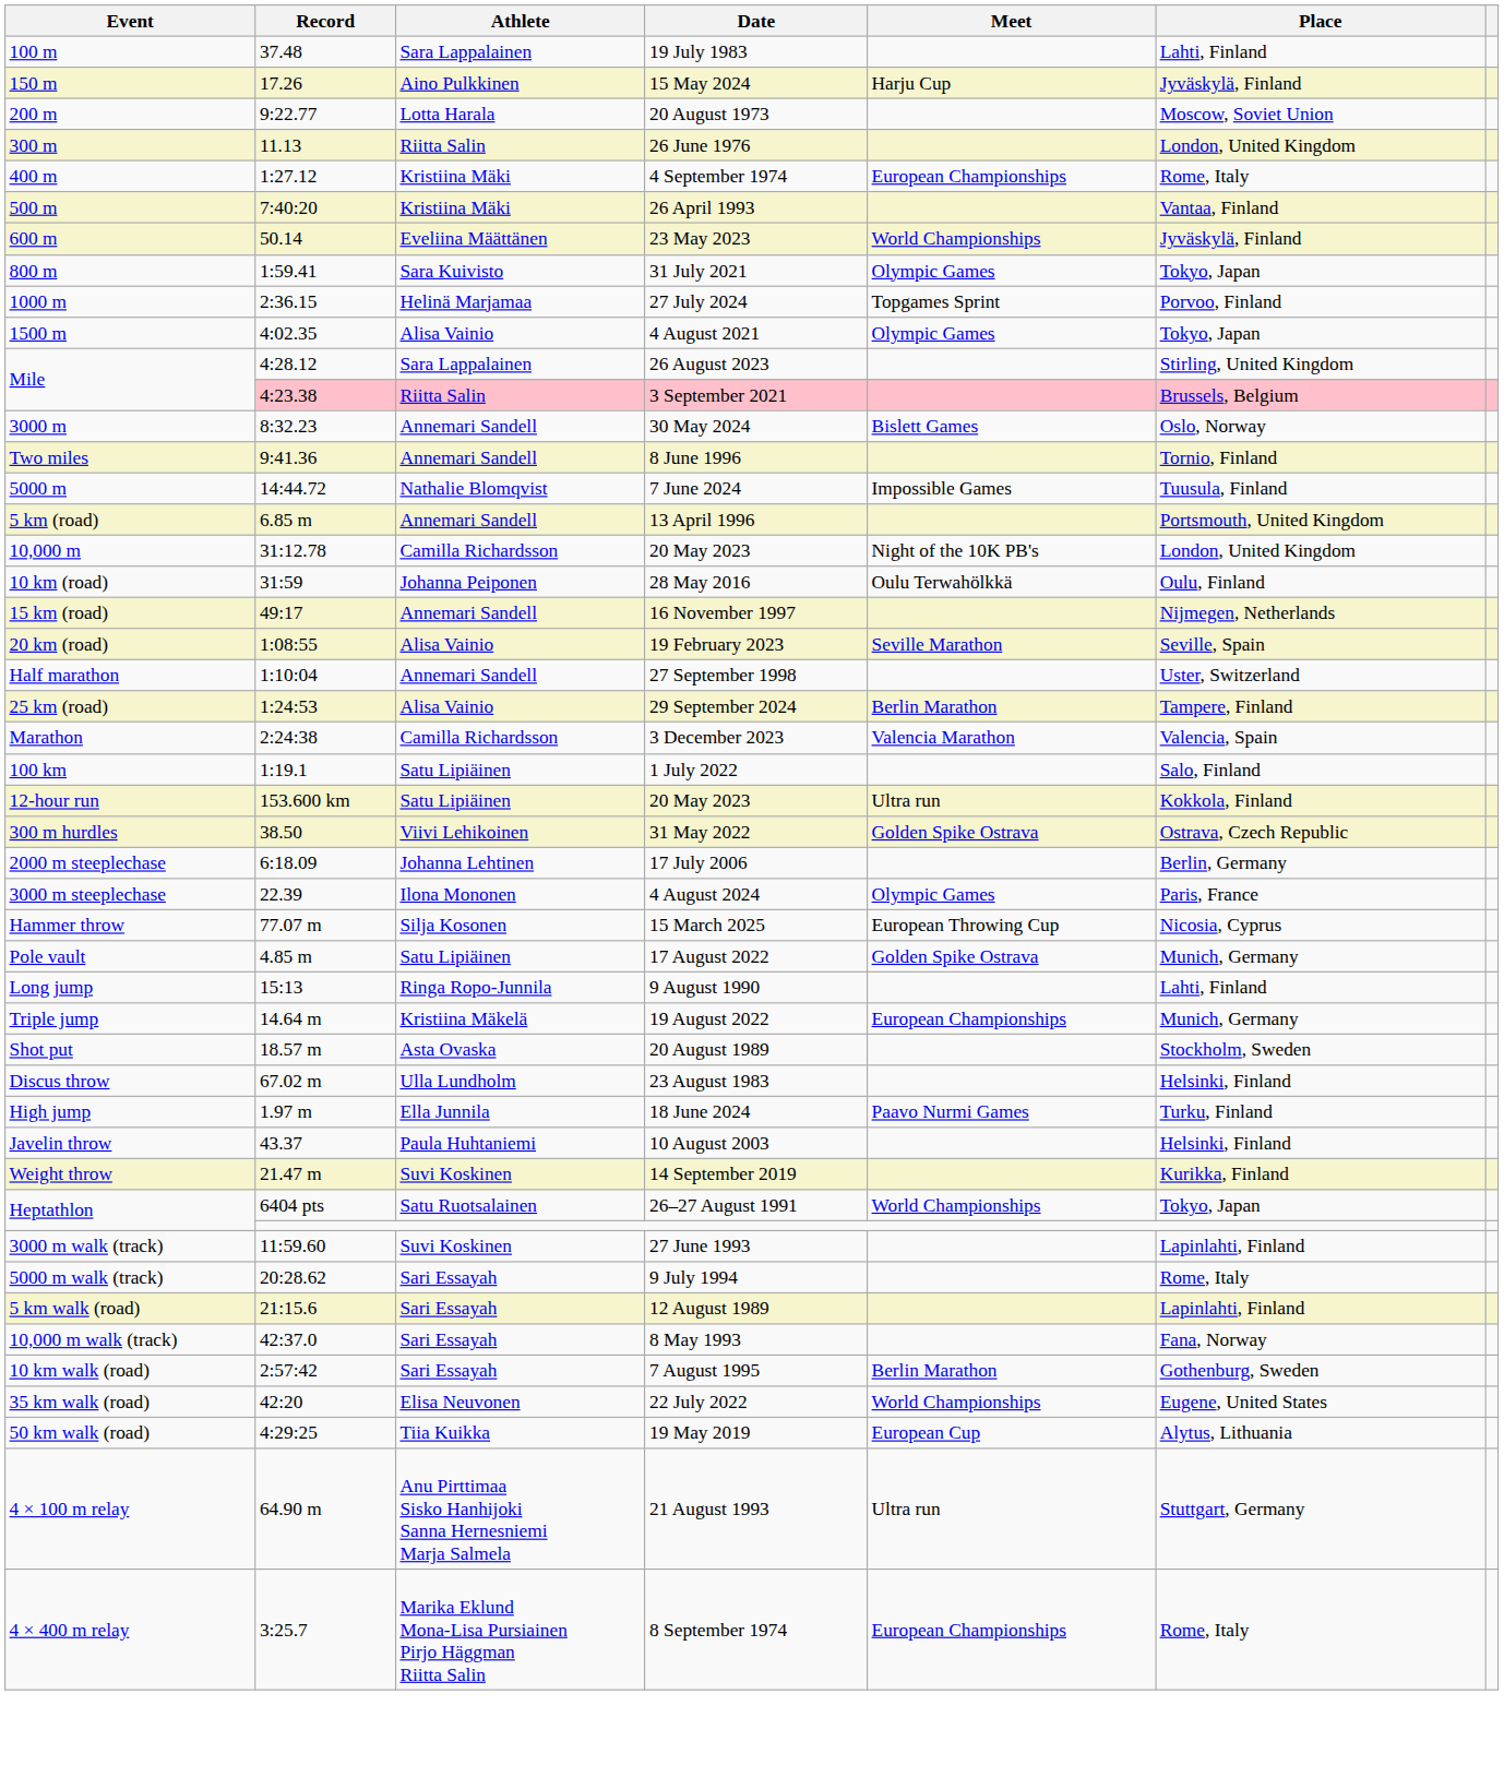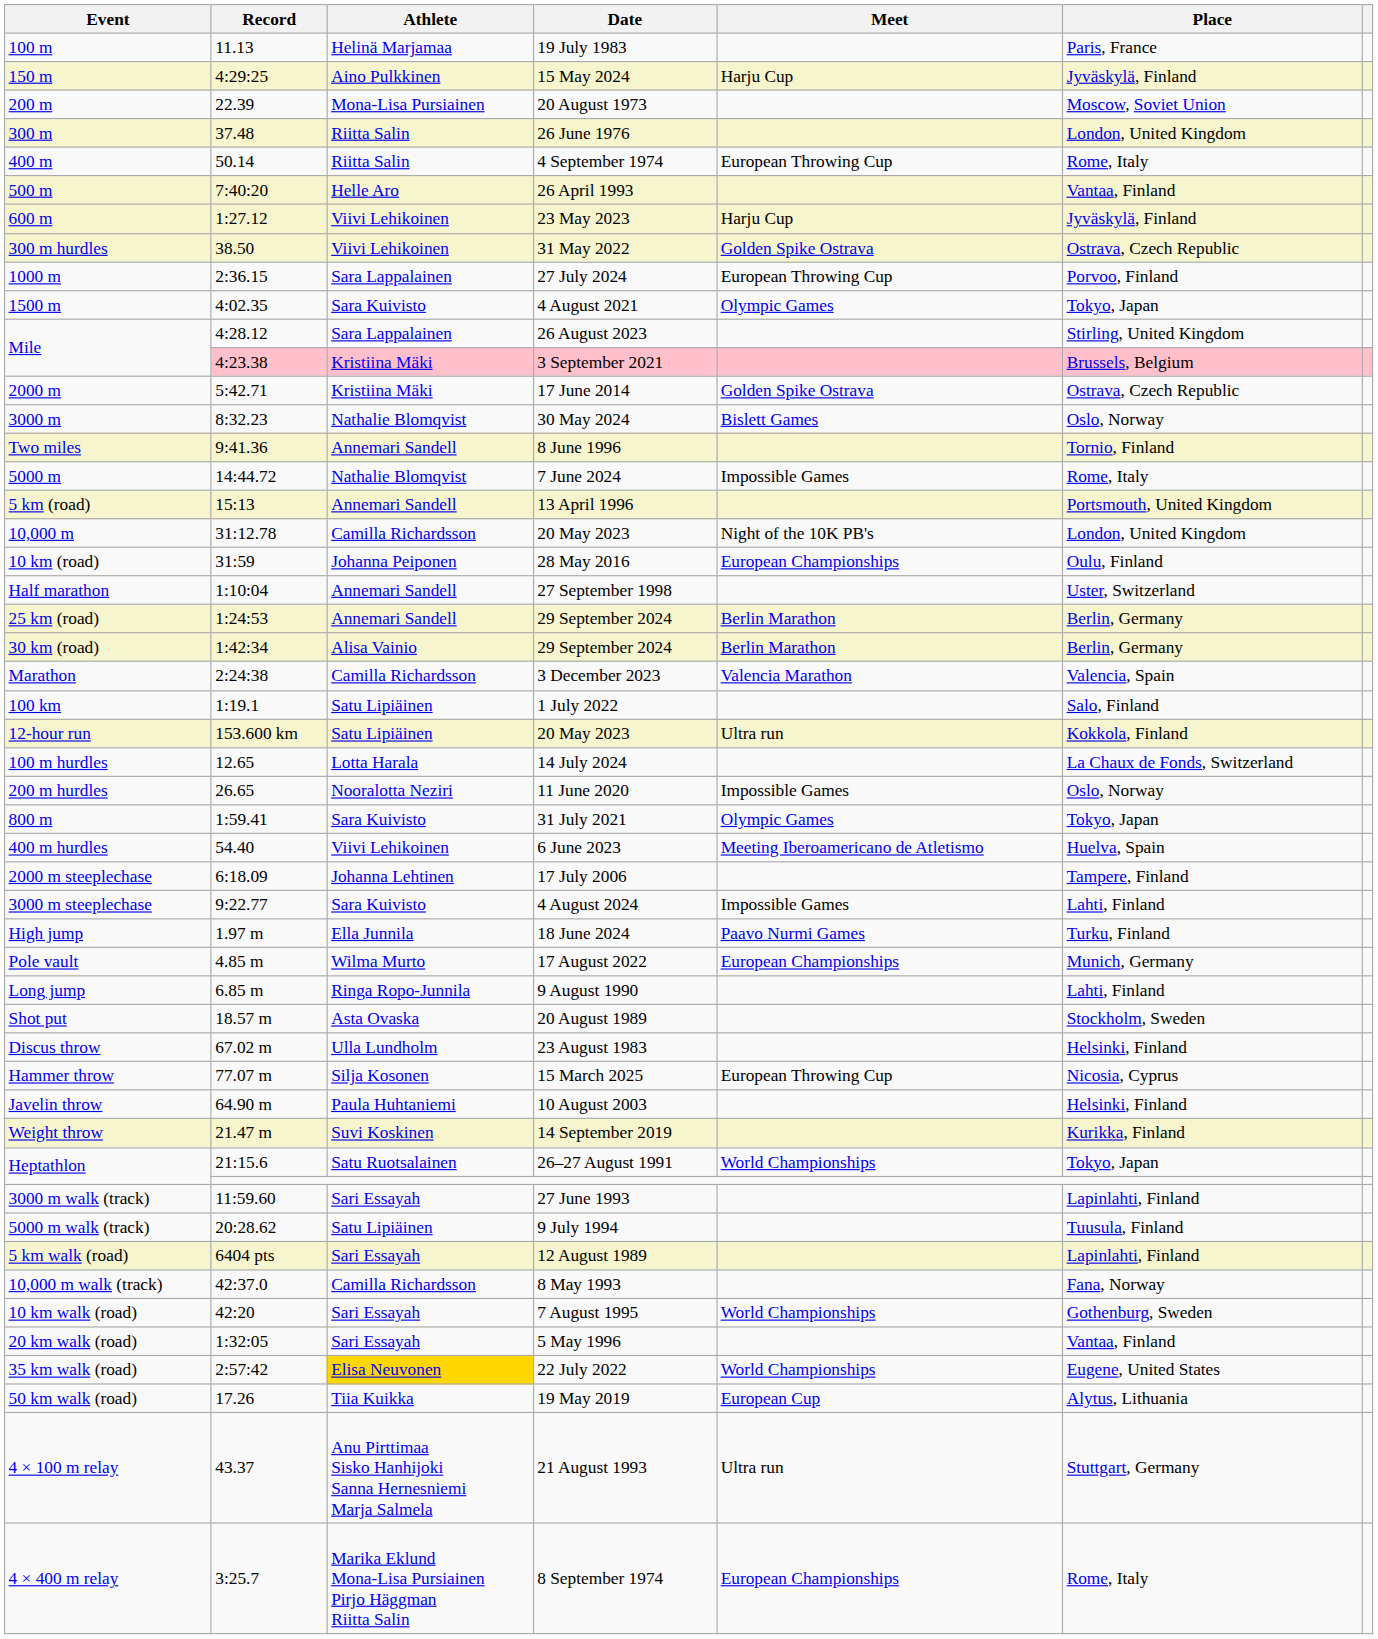100 m | Record: 37.48 -> 11.13
100 m | Athlete: Sara Lappalainen -> Helinä Marjamaa
100 m | Place: Lahti, Finland -> Paris, France
150 m | Record: 17.26 -> 4:29:25
200 m | Record: 9:22.77 -> 22.39
200 m | Athlete: Lotta Harala -> Mona-Lisa Pursiainen
300 m | Record: 11.13 -> 37.48
400 m | Record: 1:27.12 -> 50.14
400 m | Athlete: Kristiina Mäki -> Riitta Salin
400 m | Meet: European Championships -> European Throwing Cup
500 m | Athlete: Kristiina Mäki -> Helle Aro
600 m | Record: 50.14 -> 1:27.12
600 m | Athlete: Eveliina Määttänen -> Viivi Lehikoinen
600 m | Meet: World Championships -> Harju Cup
rows swapped: 800 m <-> 300 m hurdles
1000 m | Athlete: Helinä Marjamaa -> Sara Lappalainen
1000 m | Meet: Topgames Sprint -> European Throwing Cup
1500 m | Athlete: Alisa Vainio -> Sara Kuivisto
Mile / 3 September 2021 | Athlete: Riitta Salin -> Kristiina Mäki
+ row: 2000 m | 5:42.71 | Kristiina Mäki | 17 June 2014 | Golden Spike Ostrava | Ostrava, Czech Republic
3000 m | Athlete: Annemari Sandell -> Nathalie Blomqvist
5000 m | Place: Tuusula, Finland -> Rome, Italy
5 km (road) | Record: 6.85 m -> 15:13
10 km (road) | Meet: Oulu Terwahölkkä -> European Championships
- row: 15 km (road) | 49:17 | Annemari Sandell | 16 November 1997 | Nijmegen, Netherlands
- row: 20 km (road) | 1:08:55 | Alisa Vainio | 19 February 2023 | Seville Marathon | Seville, Spain
25 km (road) | Athlete: Alisa Vainio -> Annemari Sandell
25 km (road) | Place: Tampere, Finland -> Berlin, Germany
+ row: 30 km (road) | 1:42:34 | Alisa Vainio | 29 September 2024 | Berlin Marathon | Berlin, Germany
+ row: 100 m hurdles | 12.65 | Lotta Harala | 14 July 2024 | La Chaux de Fonds, Switzerland
+ row: 200 m hurdles | 26.65 | Nooralotta Neziri | 11 June 2020 | Impossible Games | Oslo, Norway
+ row: 400 m hurdles | 54.40 | Viivi Lehikoinen | 6 June 2023 | Meeting Iberoamericano de Atletismo | Huelva, Spain
2000 m steeplechase | Place: Berlin, Germany -> Tampere, Finland
3000 m steeplechase | Record: 22.39 -> 9:22.77
3000 m steeplechase | Athlete: Ilona Mononen -> Sara Kuivisto
3000 m steeplechase | Meet: Olympic Games -> Impossible Games
3000 m steeplechase | Place: Paris, France -> Lahti, Finland
rows swapped: High jump <-> Hammer throw
Pole vault | Athlete: Satu Lipiäinen -> Wilma Murto
Pole vault | Meet: Golden Spike Ostrava -> European Championships
Long jump | Record: 15:13 -> 6.85 m
- row: Triple jump | 14.64 m | Kristiina Mäkelä | 19 August 2022 | European Championships | Munich, Germany
Javelin throw | Record: 43.37 -> 64.90 m
Heptathlon / 26–27 August 1991 | Record: 6404 pts -> 21:15.6
3000 m walk (track) | Athlete: Suvi Koskinen -> Sari Essayah
5000 m walk (track) | Athlete: Sari Essayah -> Satu Lipiäinen
5000 m walk (track) | Place: Rome, Italy -> Tuusula, Finland
5 km walk (road) | Record: 21:15.6 -> 6404 pts
10,000 m walk (track) | Athlete: Sari Essayah -> Camilla Richardsson
10 km walk (road) | Record: 2:57:42 -> 42:20
10 km walk (road) | Meet: Berlin Marathon -> World Championships
+ row: 20 km walk (road) | 1:32:05 | Sari Essayah | 5 May 1996 | Vantaa, Finland
35 km walk (road) | Record: 42:20 -> 2:57:42
35 km walk (road) | Athlete: no background -> gold background
50 km walk (road) | Record: 4:29:25 -> 17.26
4 × 100 m relay | Record: 64.90 m -> 43.37
